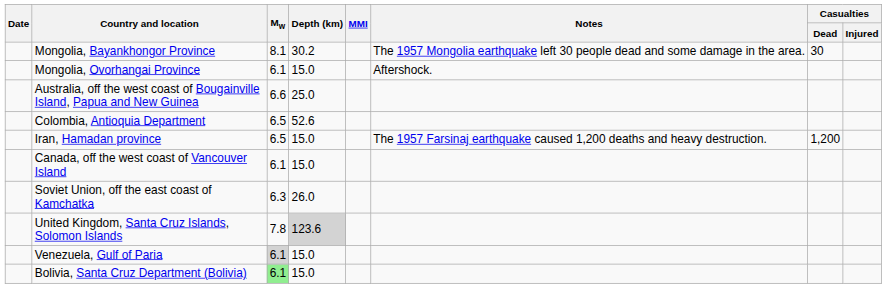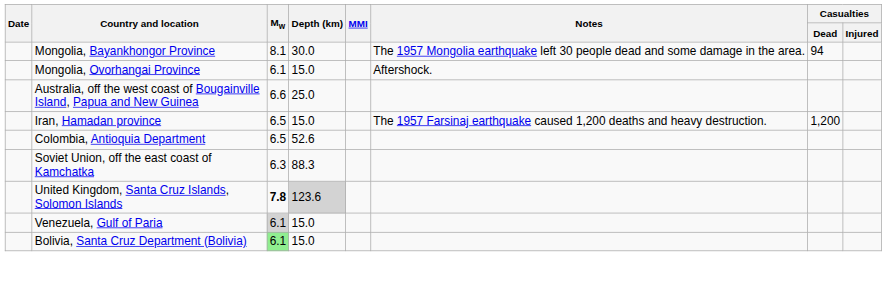Mongolia, Bayankhongor Province | Depth (km): 30.2 -> 30.0
Mongolia, Bayankhongor Province | Casualties / Dead: 30 -> 94
rows swapped: Colombia, Antioquia Department <-> Iran, Hamadan province
- row: Canada, off the west coast of Vancouver Island | 6.1 | 15.0
Soviet Union, off the east coast of Kamchatka | Depth (km): 26.0 -> 88.3
United Kingdom, Santa Cruz Islands, Solomon Islands | Mw: normal -> bold
